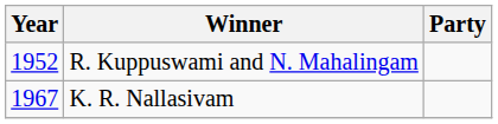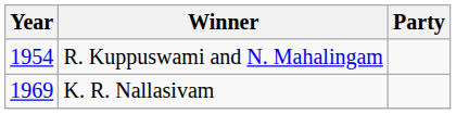R. Kuppuswami and N. Mahalingam | Year: 1952 -> 1954
K. R. Nallasivam | Year: 1967 -> 1969
